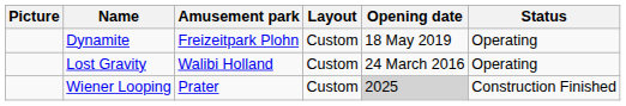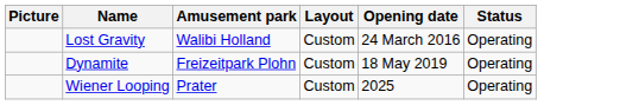rows swapped: Lost Gravity <-> Dynamite
Wiener Looping | Opening date: lightgrey background -> no background
Wiener Looping | Status: Construction Finished -> Operating
